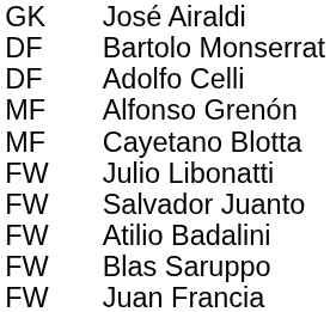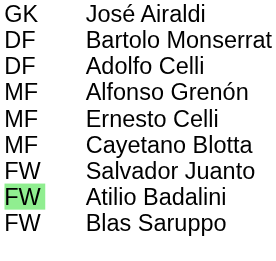+ row: MF | Ernesto Celli
- row: FW | Julio Libonatti
Atilio Badalini | column 1: no background -> lightgreen background
- row: FW | Juan Francia
